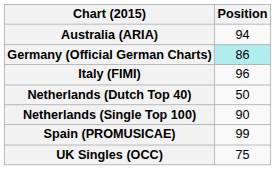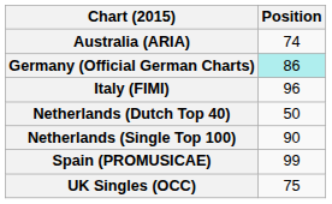Australia (ARIA) | Position: 94 -> 74
